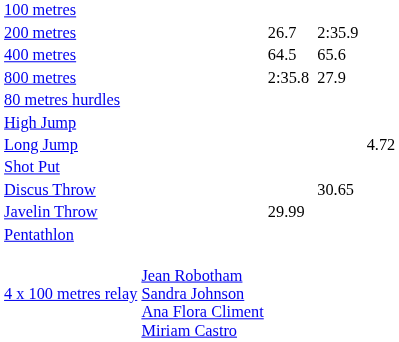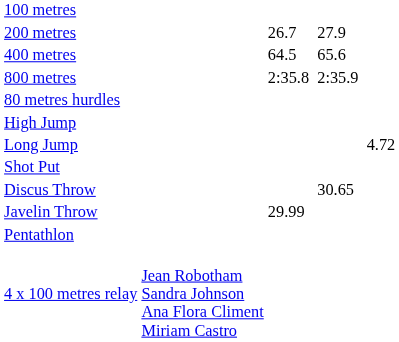200 metres | column 5: 2:35.9 -> 27.9
800 metres | column 5: 27.9 -> 2:35.9
